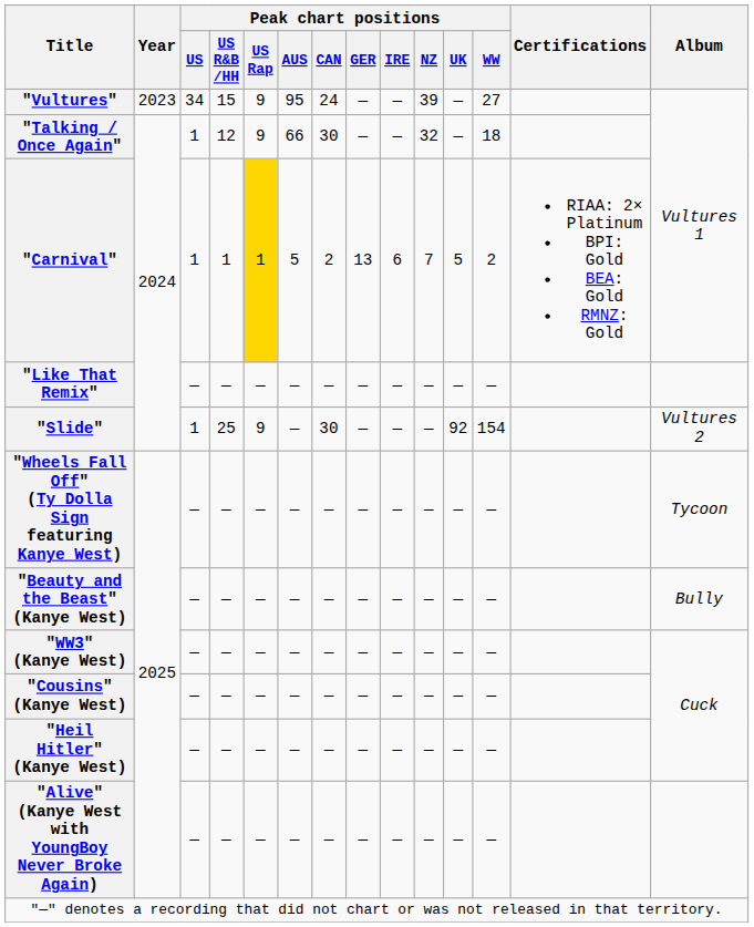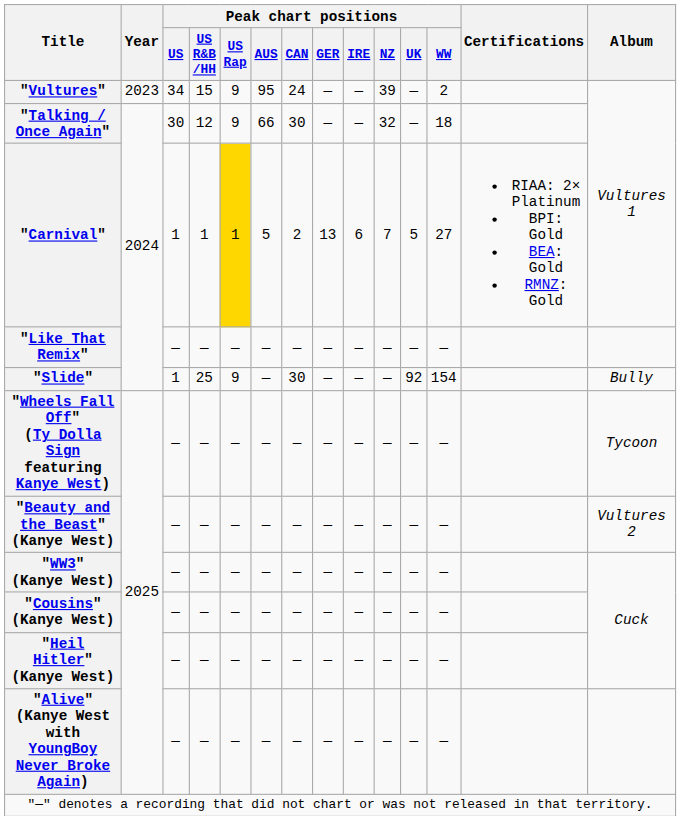"Vultures" | Peak chart positions / WW: 27 -> 2
"Talking / Once Again" | Peak chart positions / US: 1 -> 30
"Carnival" | Peak chart positions / WW: 2 -> 27
"Slide" | Album: Vultures 2 -> Bully
"Beauty and the Beast" (Kanye West) | Album: Bully -> Vultures 2
